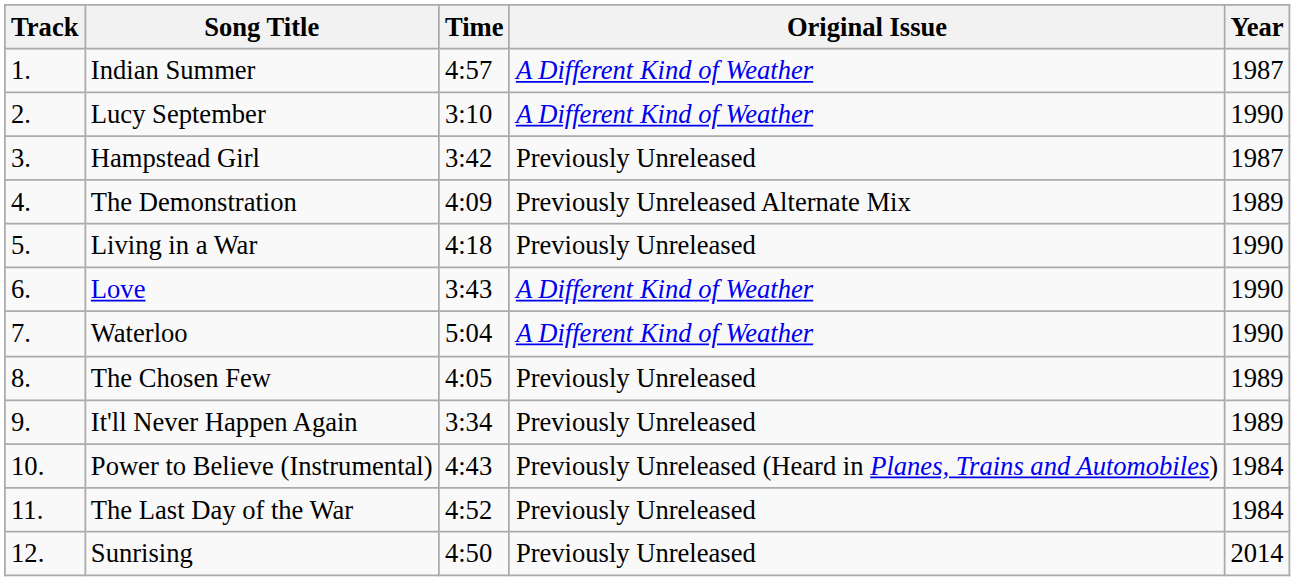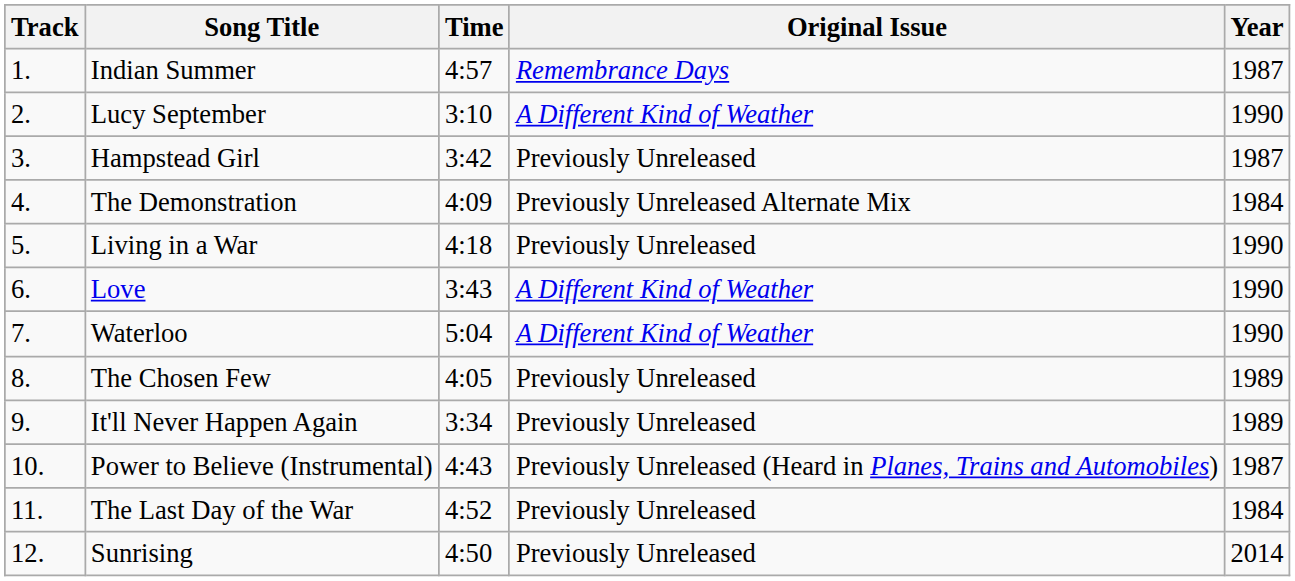Indian Summer | Original Issue: A Different Kind of Weather -> Remembrance Days
The Demonstration | Year: 1989 -> 1984
Power to Believe (Instrumental) | Year: 1984 -> 1987
